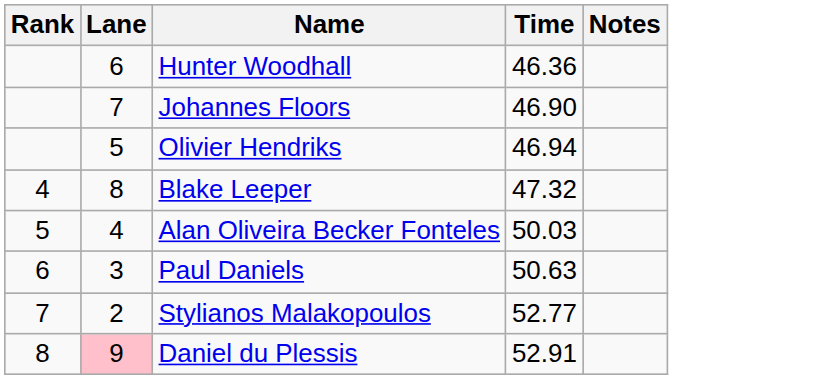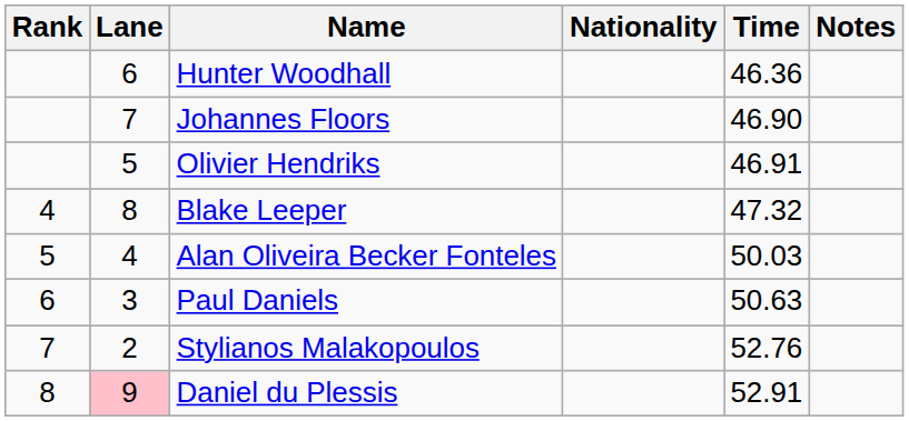+ column: Nationality
Olivier Hendriks | Time: 46.94 -> 46.91
Stylianos Malakopoulos | Time: 52.77 -> 52.76
